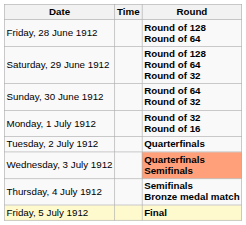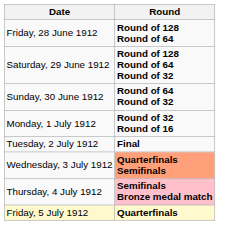- column: Time
Tuesday, 2 July 1912 | Round: Quarterfinals -> Final
Thursday, 4 July 1912 | Round: no background -> pink background
Friday, 5 July 1912 | Round: Final -> Quarterfinals
